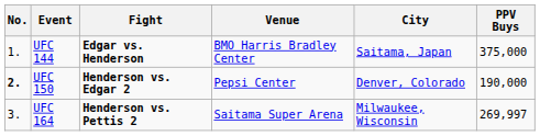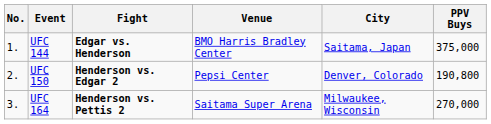UFC 150 | No.: bold -> normal
UFC 150 | PPV Buys: 190,000 -> 190,800
UFC 164 | PPV Buys: 269,997 -> 270,000
